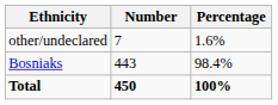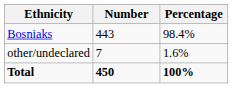rows swapped: Bosniaks <-> other/undeclared
